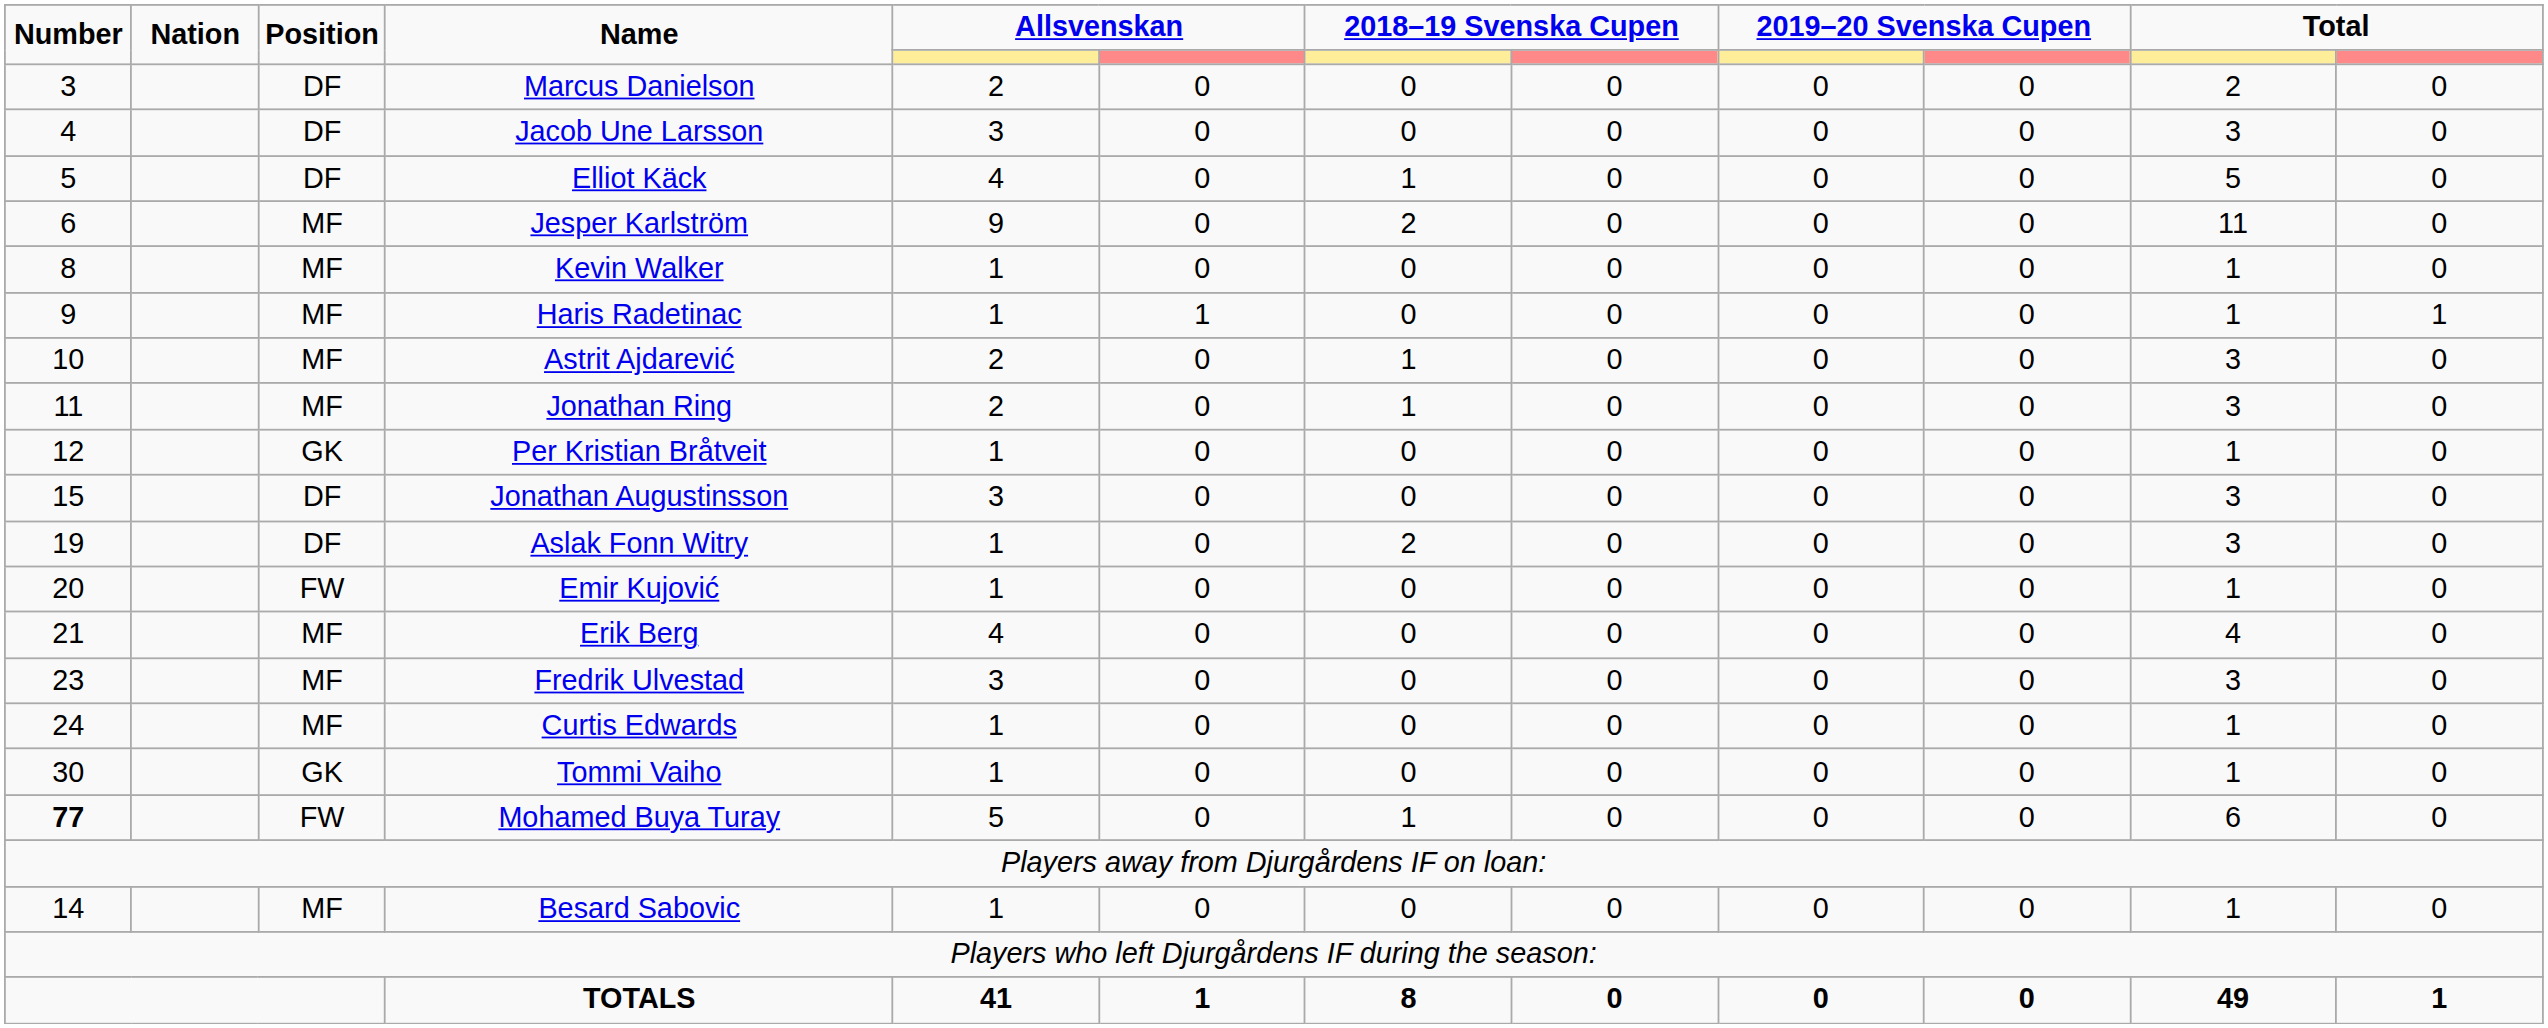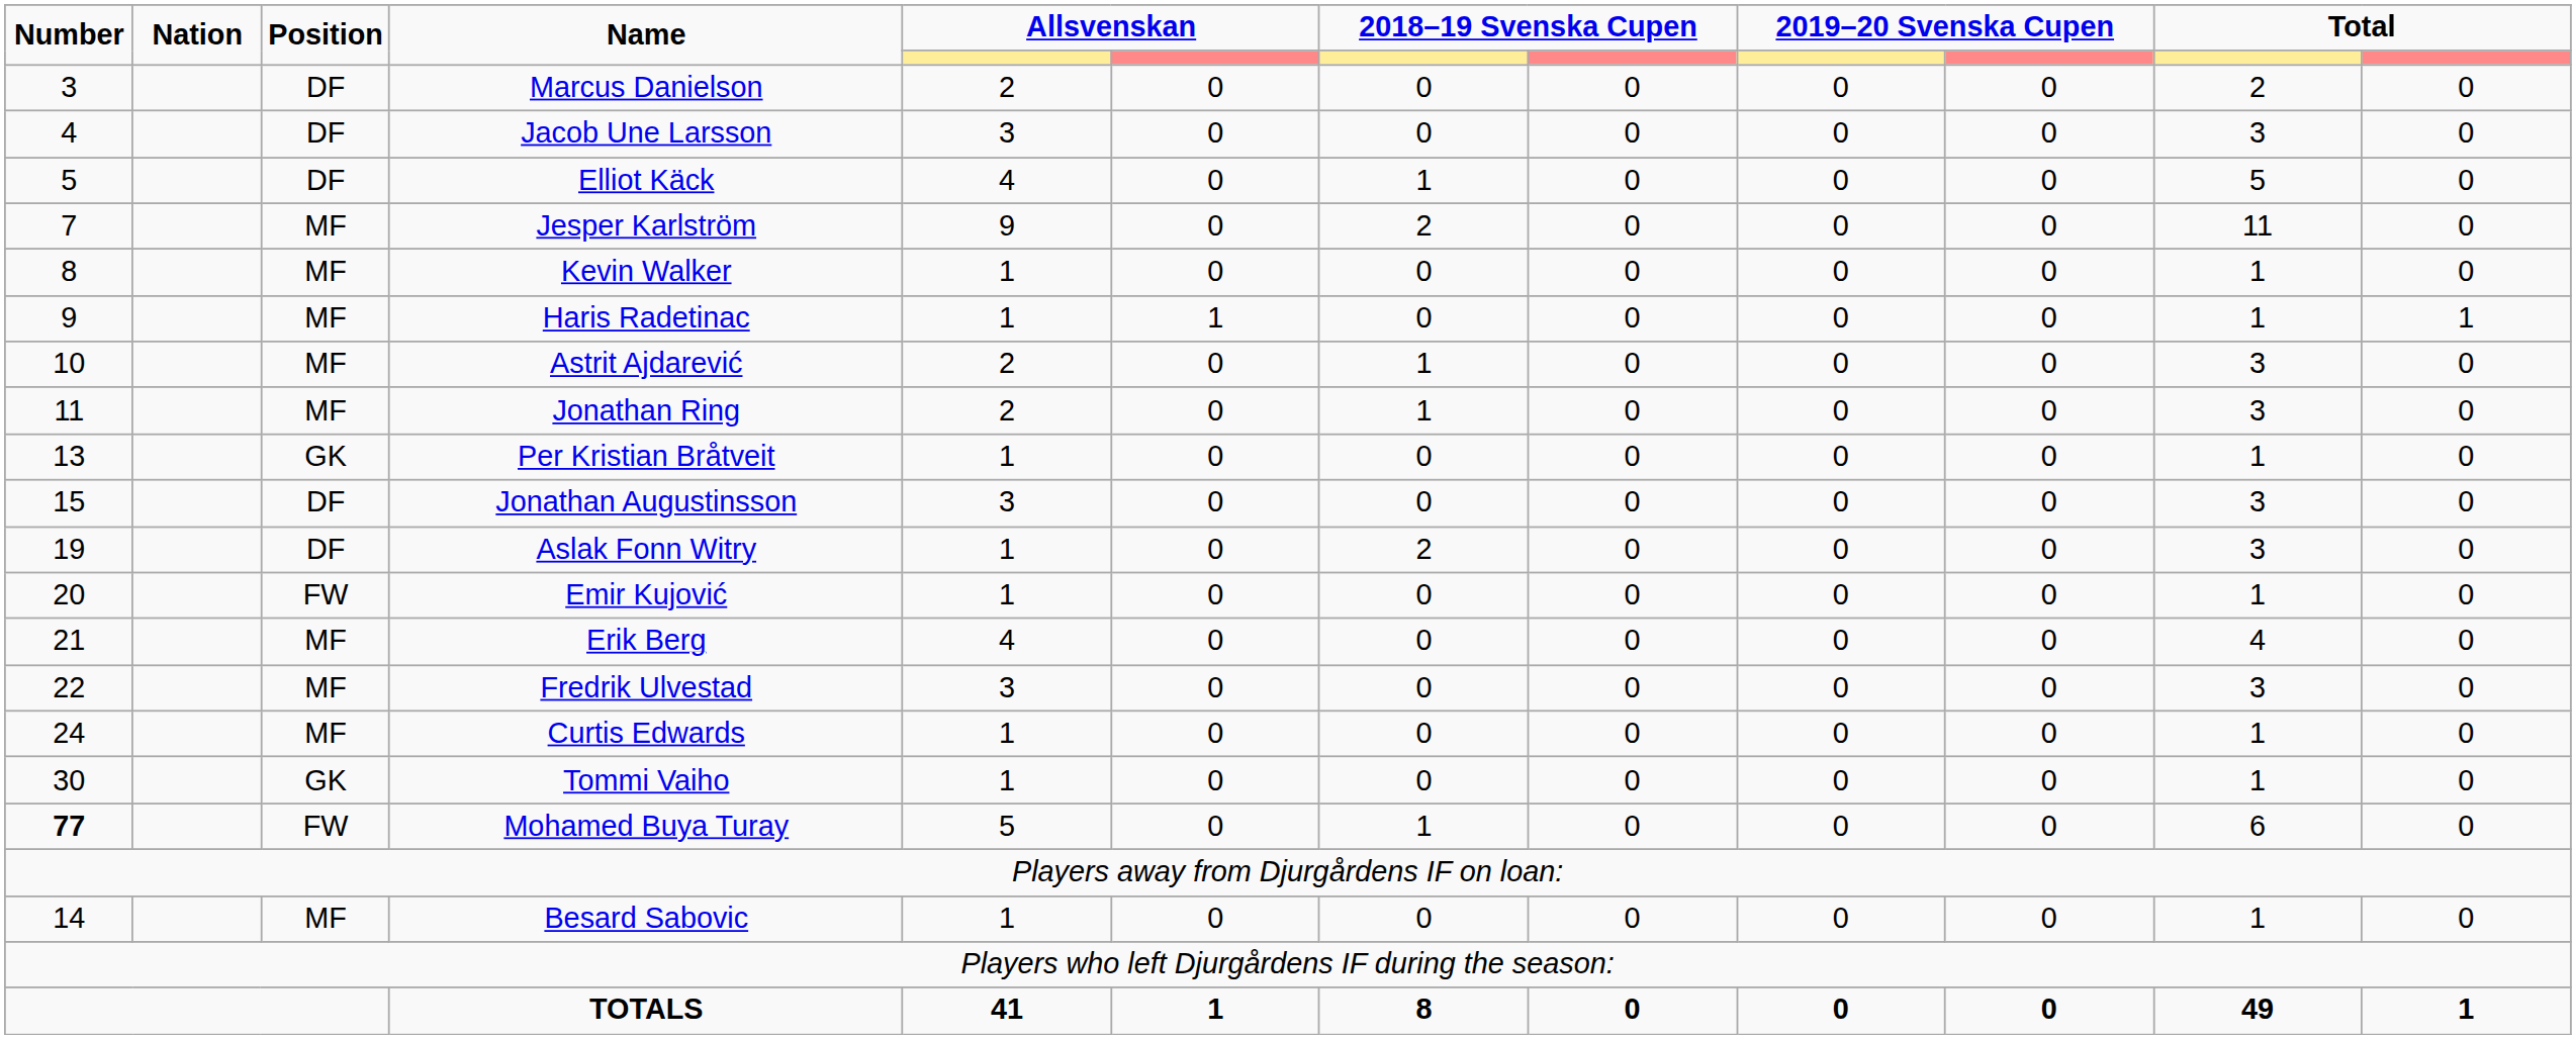Jesper Karlström | Number: 6 -> 7
Per Kristian Bråtveit | Number: 12 -> 13
Fredrik Ulvestad | Number: 23 -> 22
